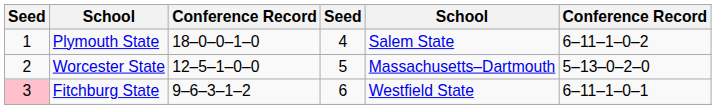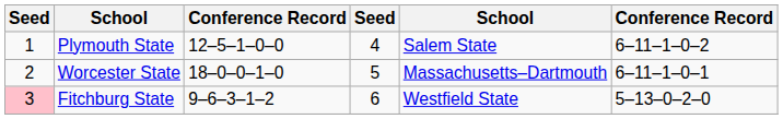Plymouth State | column 3: 18–0–0–1–0 -> 12–5–1–0–0
Worcester State | column 3: 12–5–1–0–0 -> 18–0–0–1–0
Worcester State | column 6: 5–13–0–2–0 -> 6–11–1–0–1
Fitchburg State | column 6: 6–11–1–0–1 -> 5–13–0–2–0
